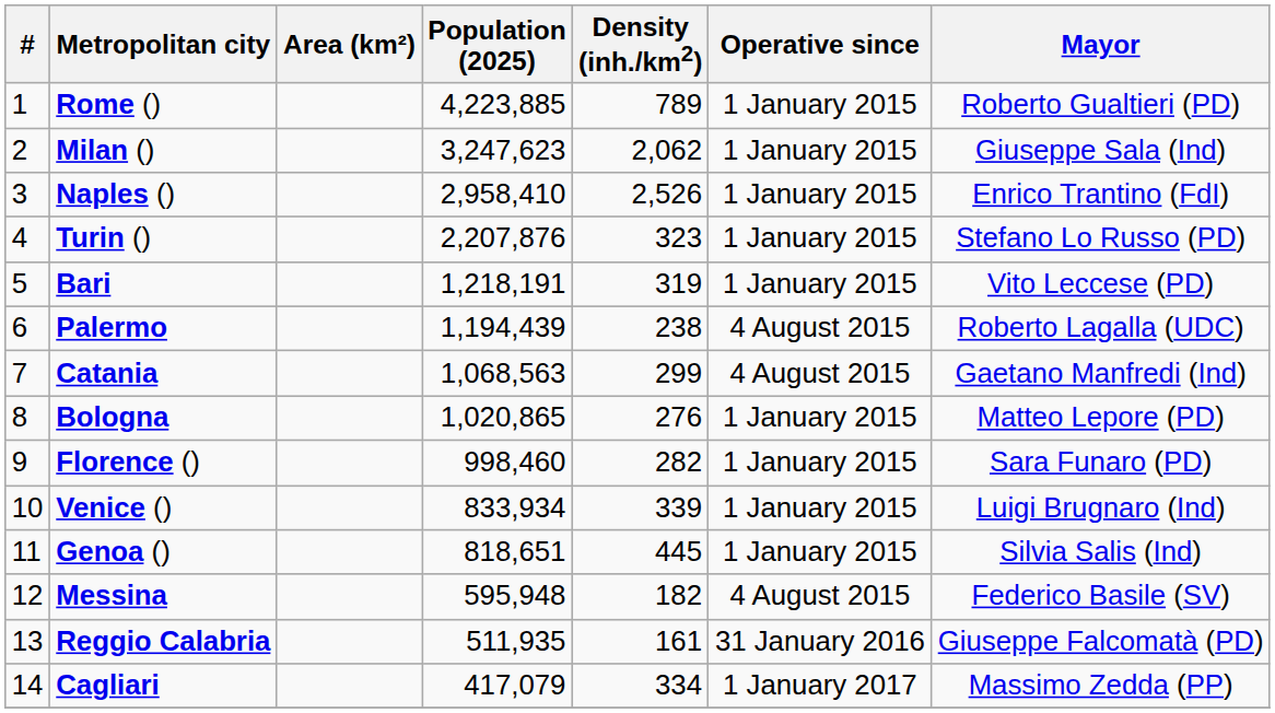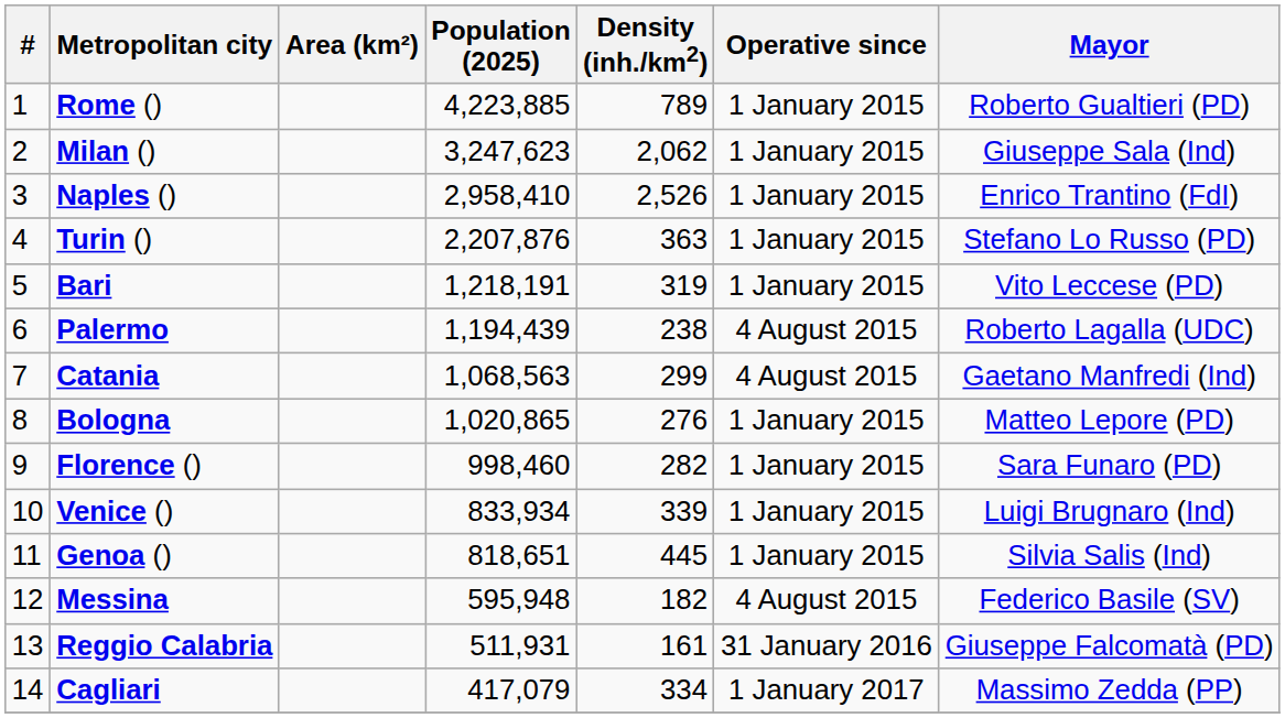Turin () | Density (inh./km2): 323 -> 363
Reggio Calabria | Population (2025): 511,935 -> 511,931
